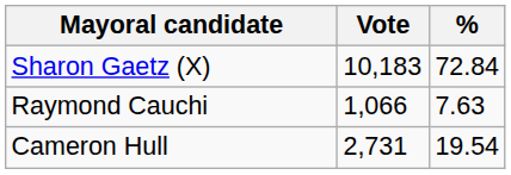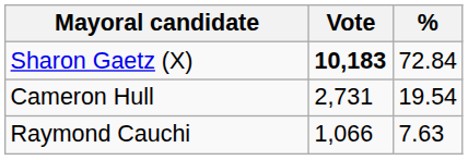Sharon Gaetz (X) | Vote: normal -> bold
rows swapped: Cameron Hull <-> Raymond Cauchi
